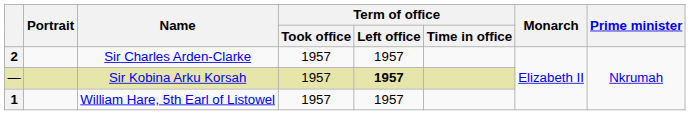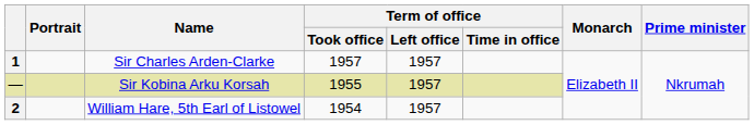Sir Charles Arden-Clarke | column 1: 2 -> 1
Sir Kobina Arku Korsah | Term of office / Took office: 1957 -> 1955
Sir Kobina Arku Korsah | Term of office / Left office: bold -> normal
William Hare, 5th Earl of Listowel | column 1: 1 -> 2
William Hare, 5th Earl of Listowel | Term of office / Took office: 1957 -> 1954
